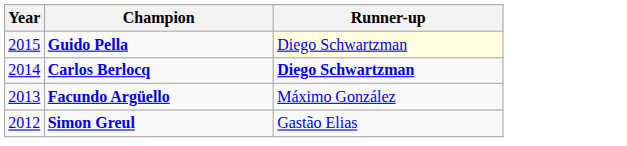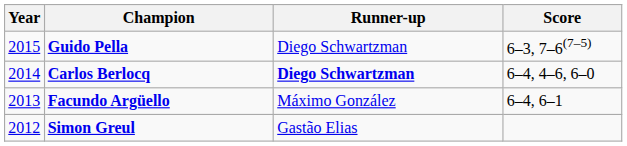+ column: Score | 6–3, 7–6(7–5) | 6–4, 4–6, 6–0 | 6–4, 6–1
Guido Pella | Runner-up: lightyellow background -> no background
